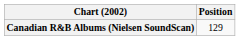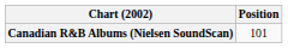Canadian R&B Albums (Nielsen SoundScan) | Position: 129 -> 101
